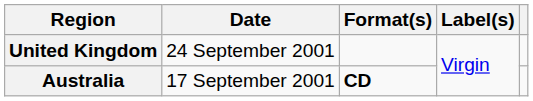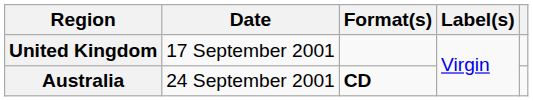United Kingdom | Date: 24 September 2001 -> 17 September 2001
Australia | Date: 17 September 2001 -> 24 September 2001
